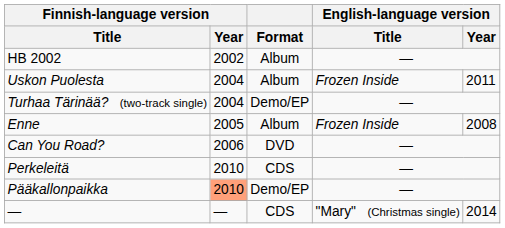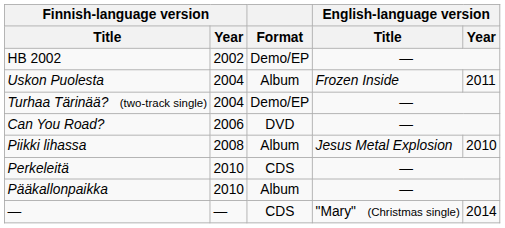HB 2002 | Format: Album -> Demo/EP
- row: Enne | 2005 | Album | Frozen Inside | 2008
+ row: Piikki lihassa | 2008 | Album | Jesus Metal Explosion | 2010
Pääkallonpaikka | Finnish-language version / Year: lightsalmon background -> no background
Pääkallonpaikka | Format: Demo/EP -> Album
